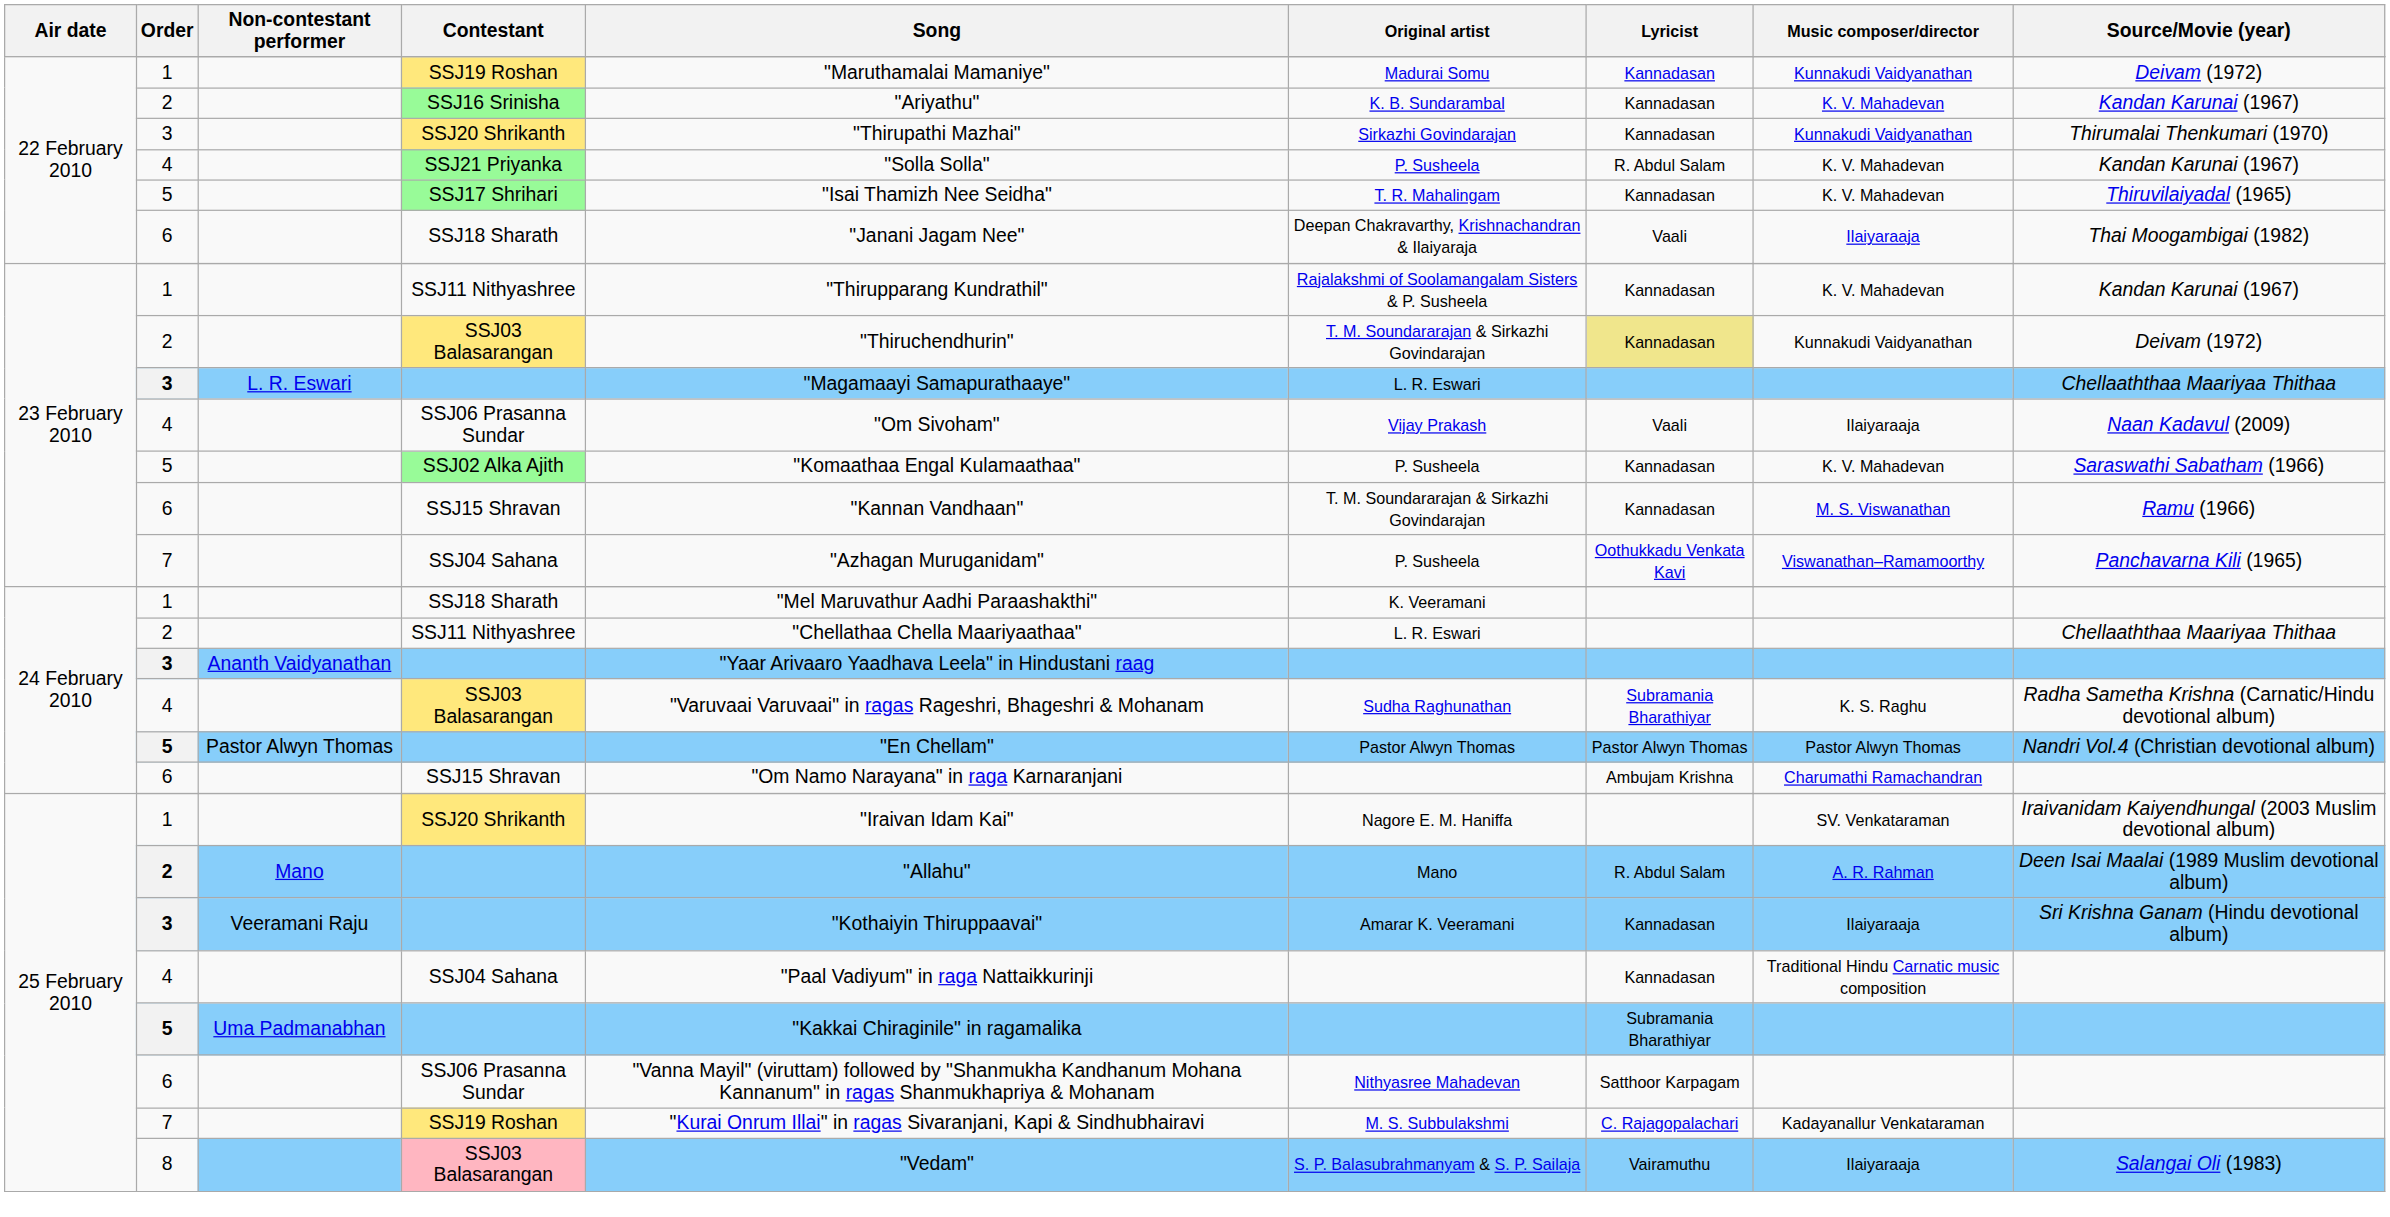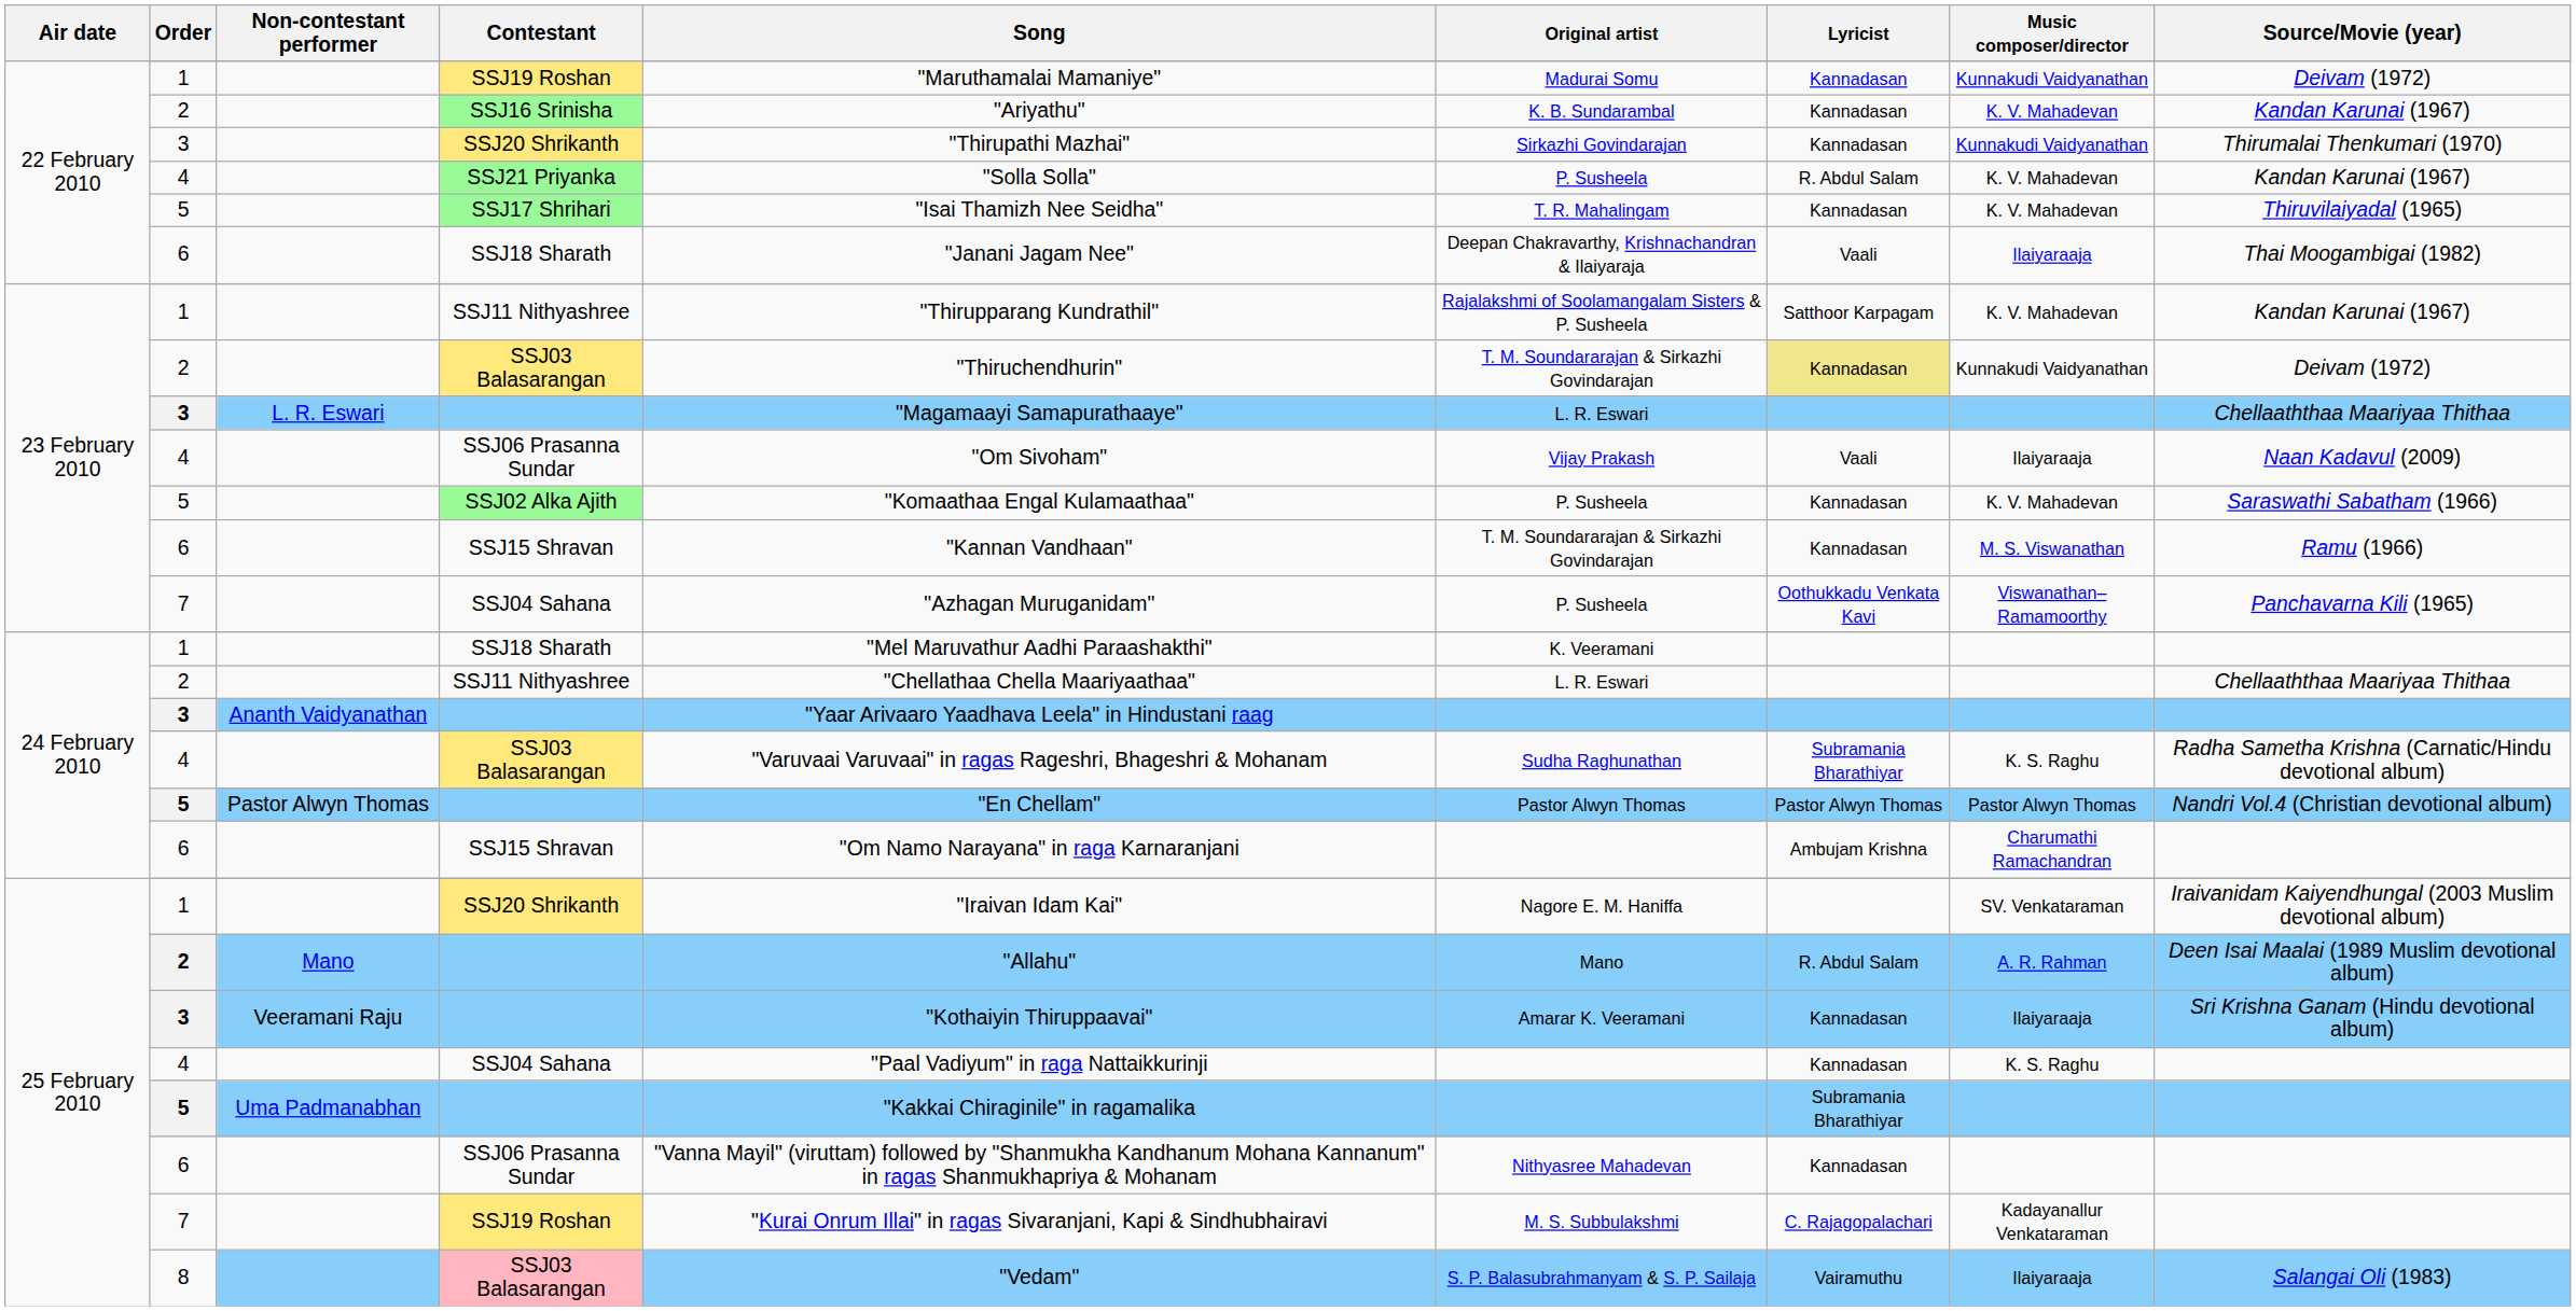23 February 2010 / SSJ11 Nithyashree | Lyricist: Kannadasan -> Satthoor Karpagam
25 February 2010 / SSJ04 Sahana | Music composer/director: Traditional Hindu Carnatic music composition -> K. S. Raghu
25 February 2010 / SSJ06 Prasanna Sundar | Lyricist: Satthoor Karpagam -> Kannadasan
